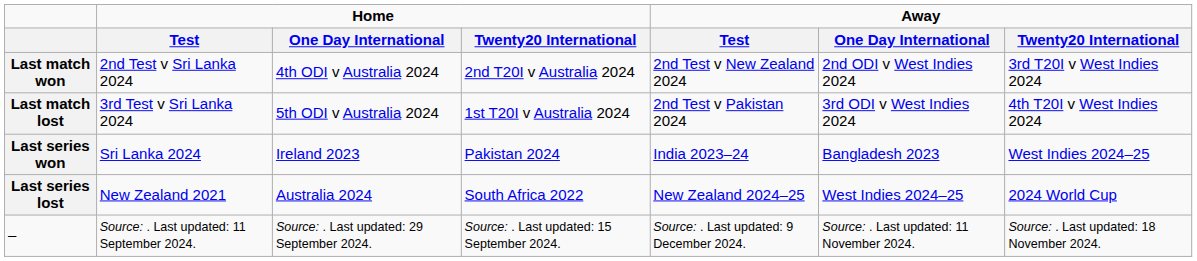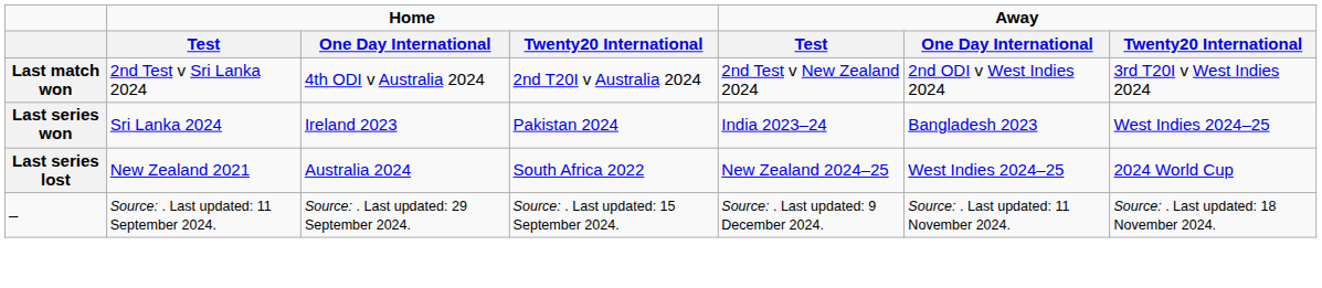- row: Last match lost | 3rd Test v Sri Lanka 2024 | 5th ODI v Australia 2024 | 1st T20I v Australia 2024 | 2nd Test v Pakistan 2024 | 3rd ODI v West Indies 2024 | 4th T20I v West Indies 2024
